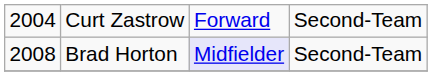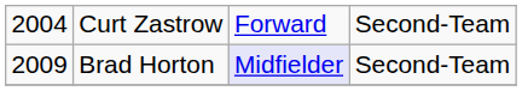Brad Horton | column 1: 2008 -> 2009
